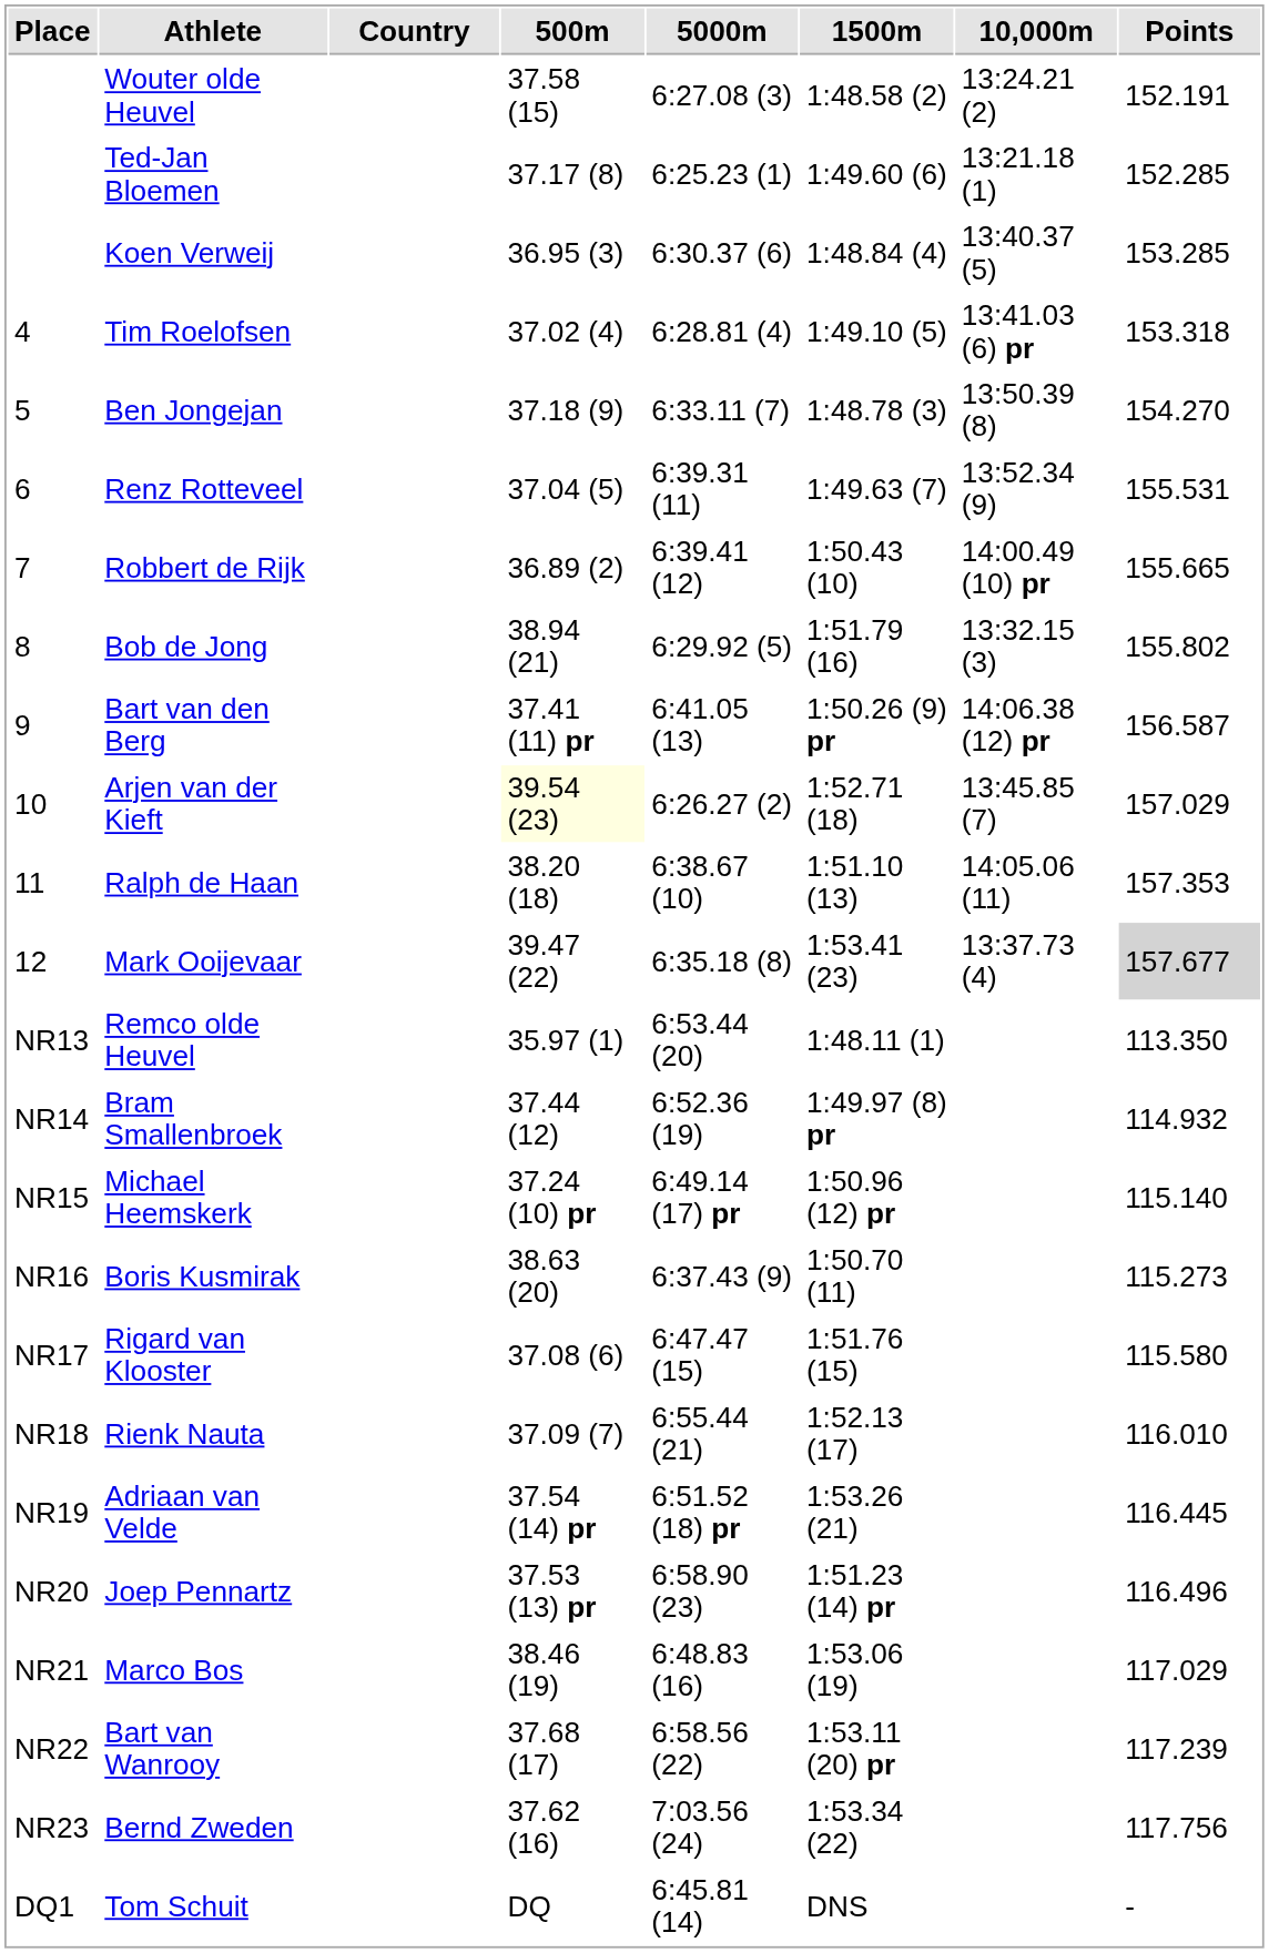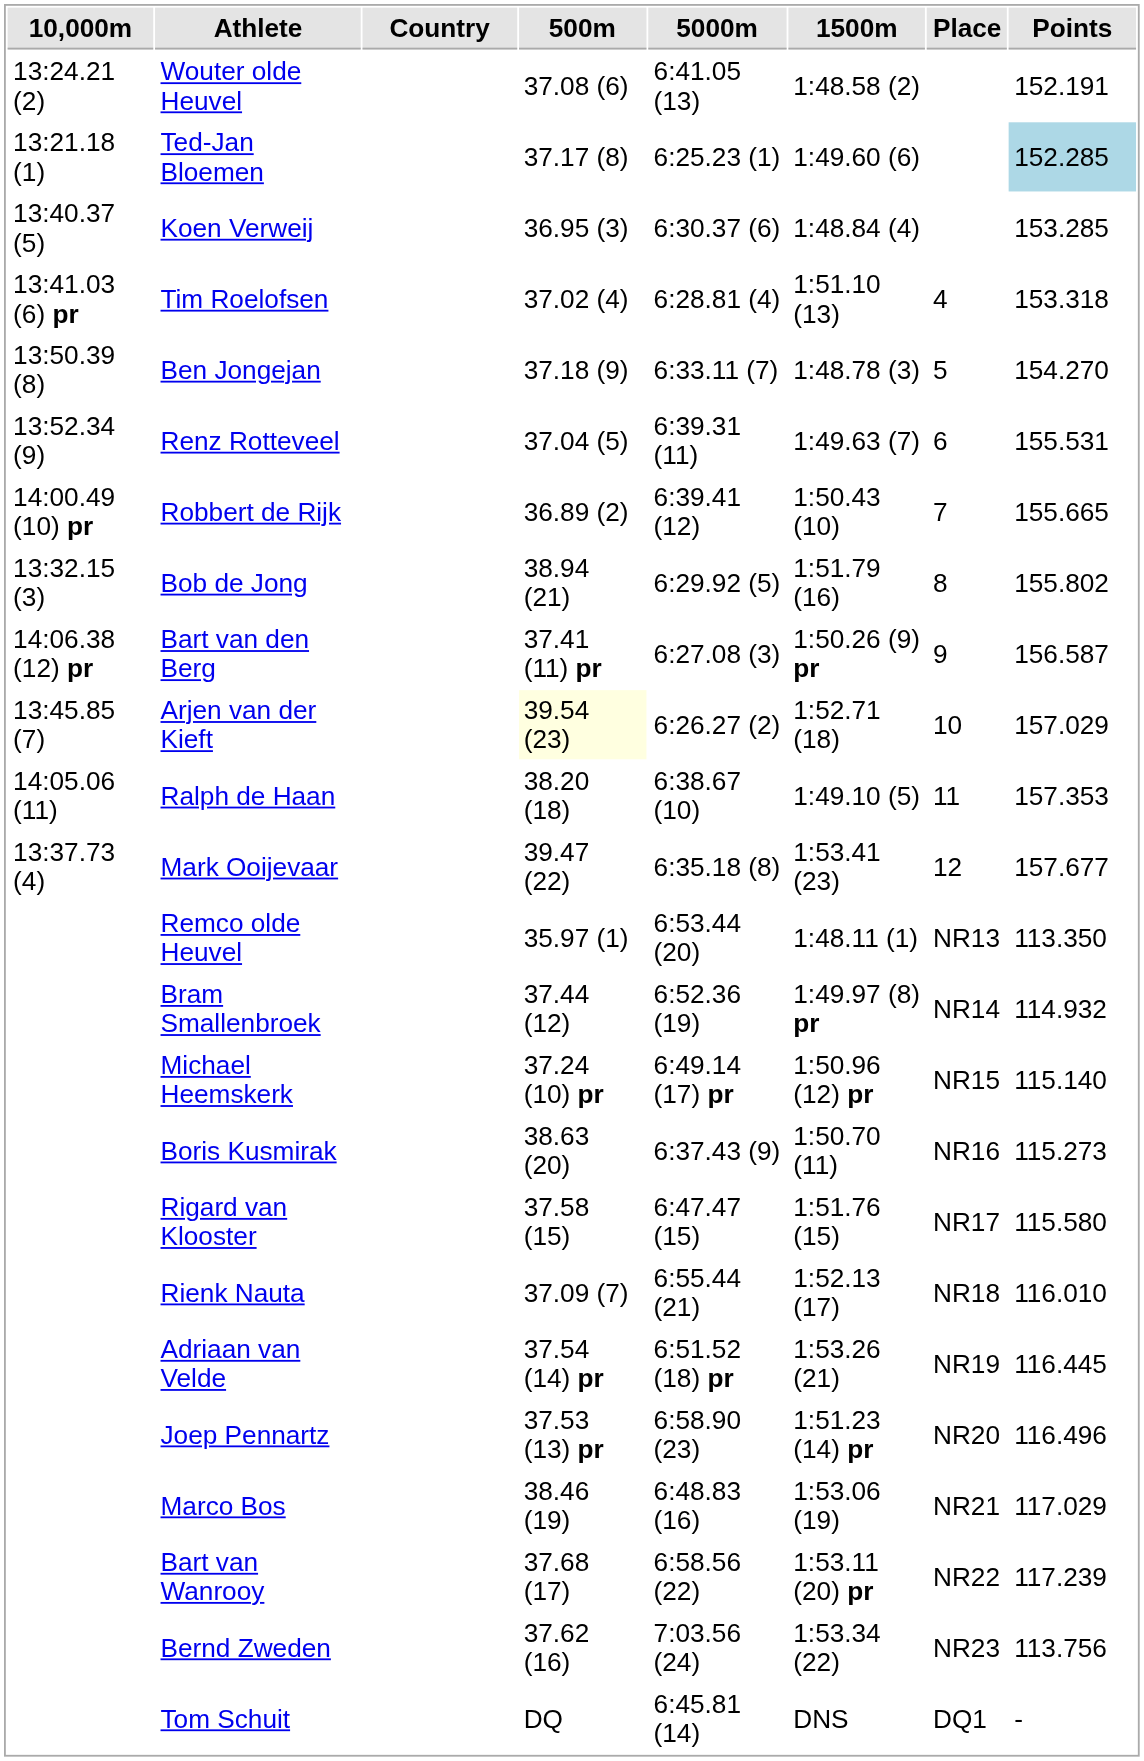columns swapped: Place <-> 10,000m
Wouter olde Heuvel | 500m: 37.58 (15) -> 37.08 (6)
Wouter olde Heuvel | 5000m: 6:27.08 (3) -> 6:41.05 (13)
Ted-Jan Bloemen | Points: no background -> lightblue background
Tim Roelofsen | 1500m: 1:49.10 (5) -> 1:51.10 (13)
Bart van den Berg | 5000m: 6:41.05 (13) -> 6:27.08 (3)
Ralph de Haan | 1500m: 1:51.10 (13) -> 1:49.10 (5)
Mark Ooijevaar | Points: lightgrey background -> no background
Rigard van Klooster | 500m: 37.08 (6) -> 37.58 (15)
Bernd Zweden | Points: 117.756 -> 113.756
